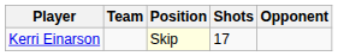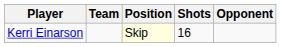Kerri Einarson | Shots: 17 -> 16
